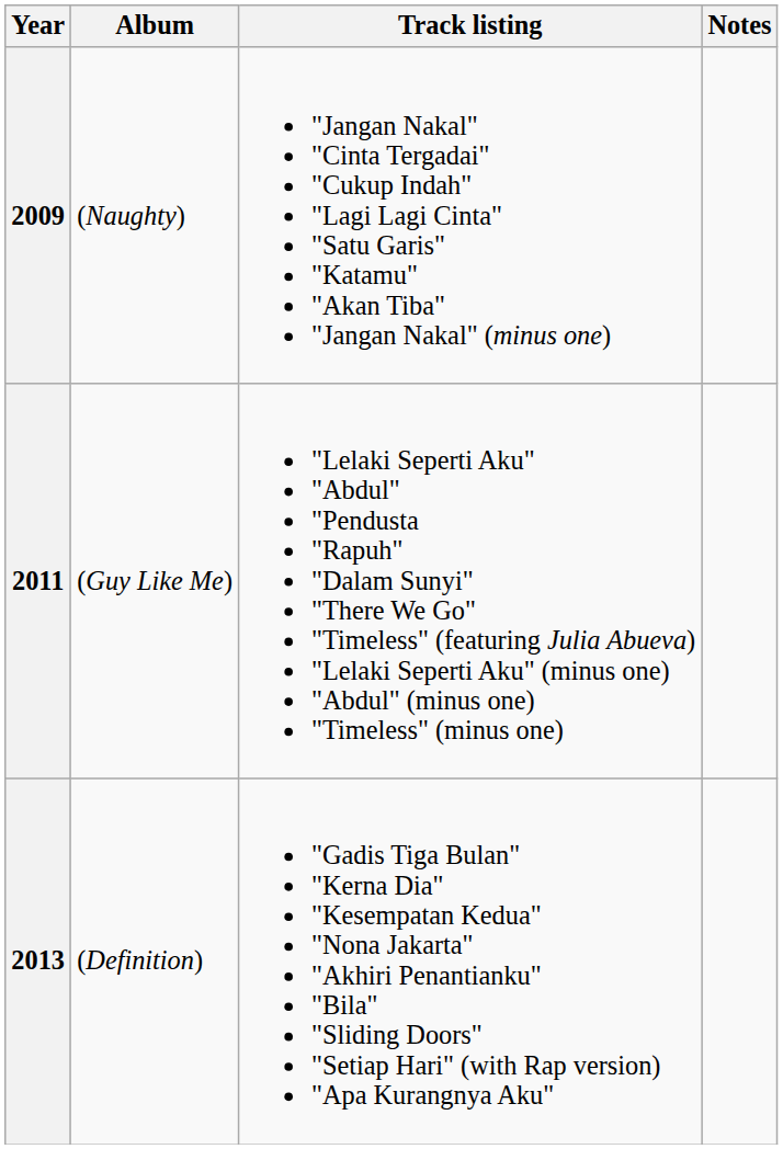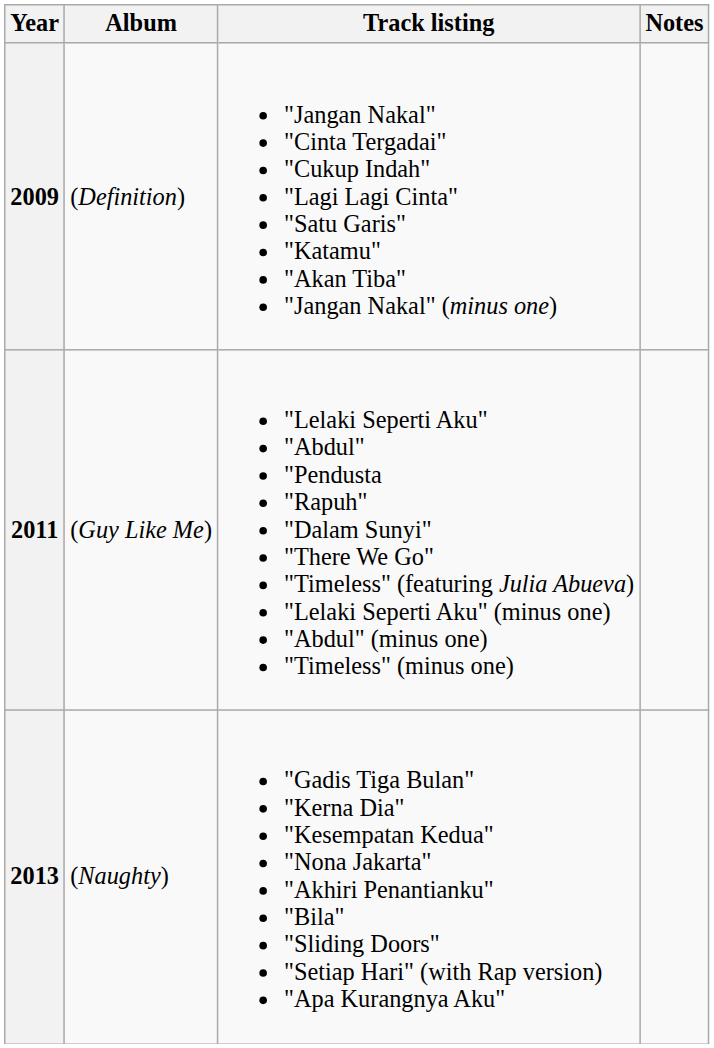2009 | Album: (Naughty) -> (Definition)
2013 | Album: (Definition) -> (Naughty)
